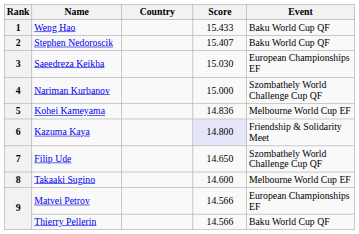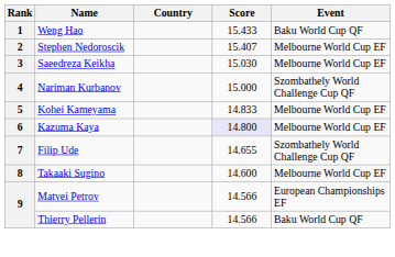2 | Event: Baku World Cup QF -> Melbourne World Cup EF
3 | Event: European Championships EF -> Melbourne World Cup EF
5 | Score: 14.836 -> 14.833
6 | Event: Friendship & Solidarity Meet -> Melbourne World Cup EF
7 | Score: 14.650 -> 14.655
